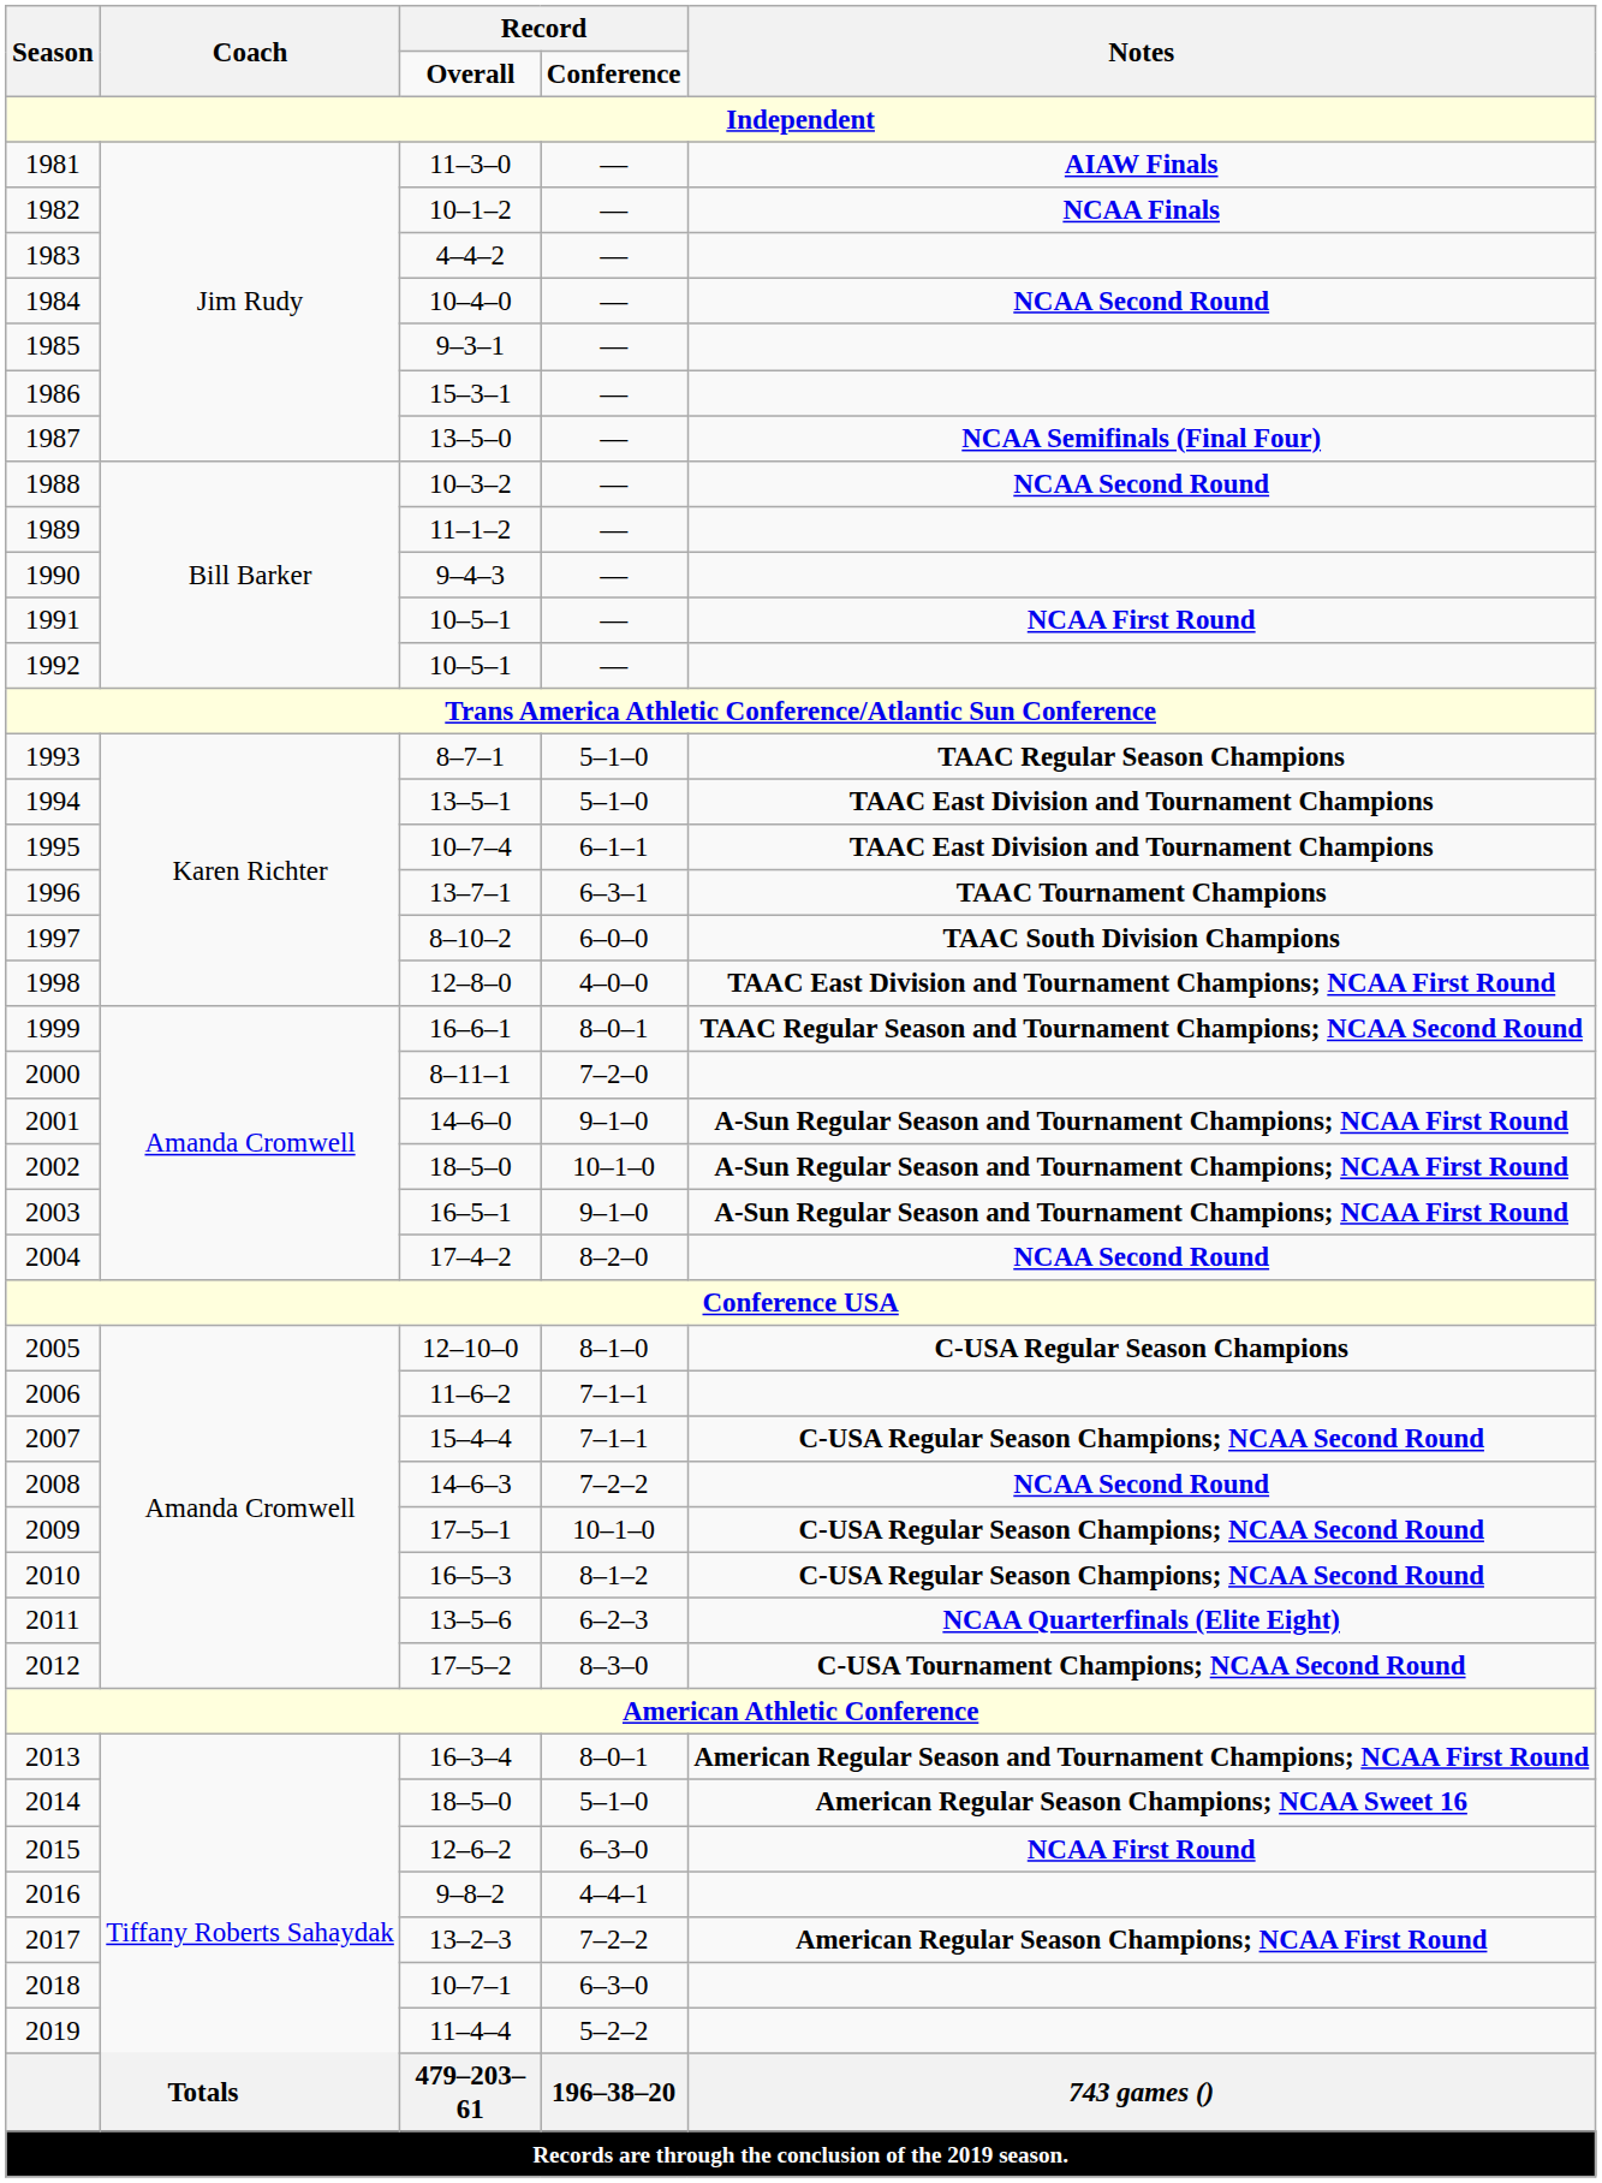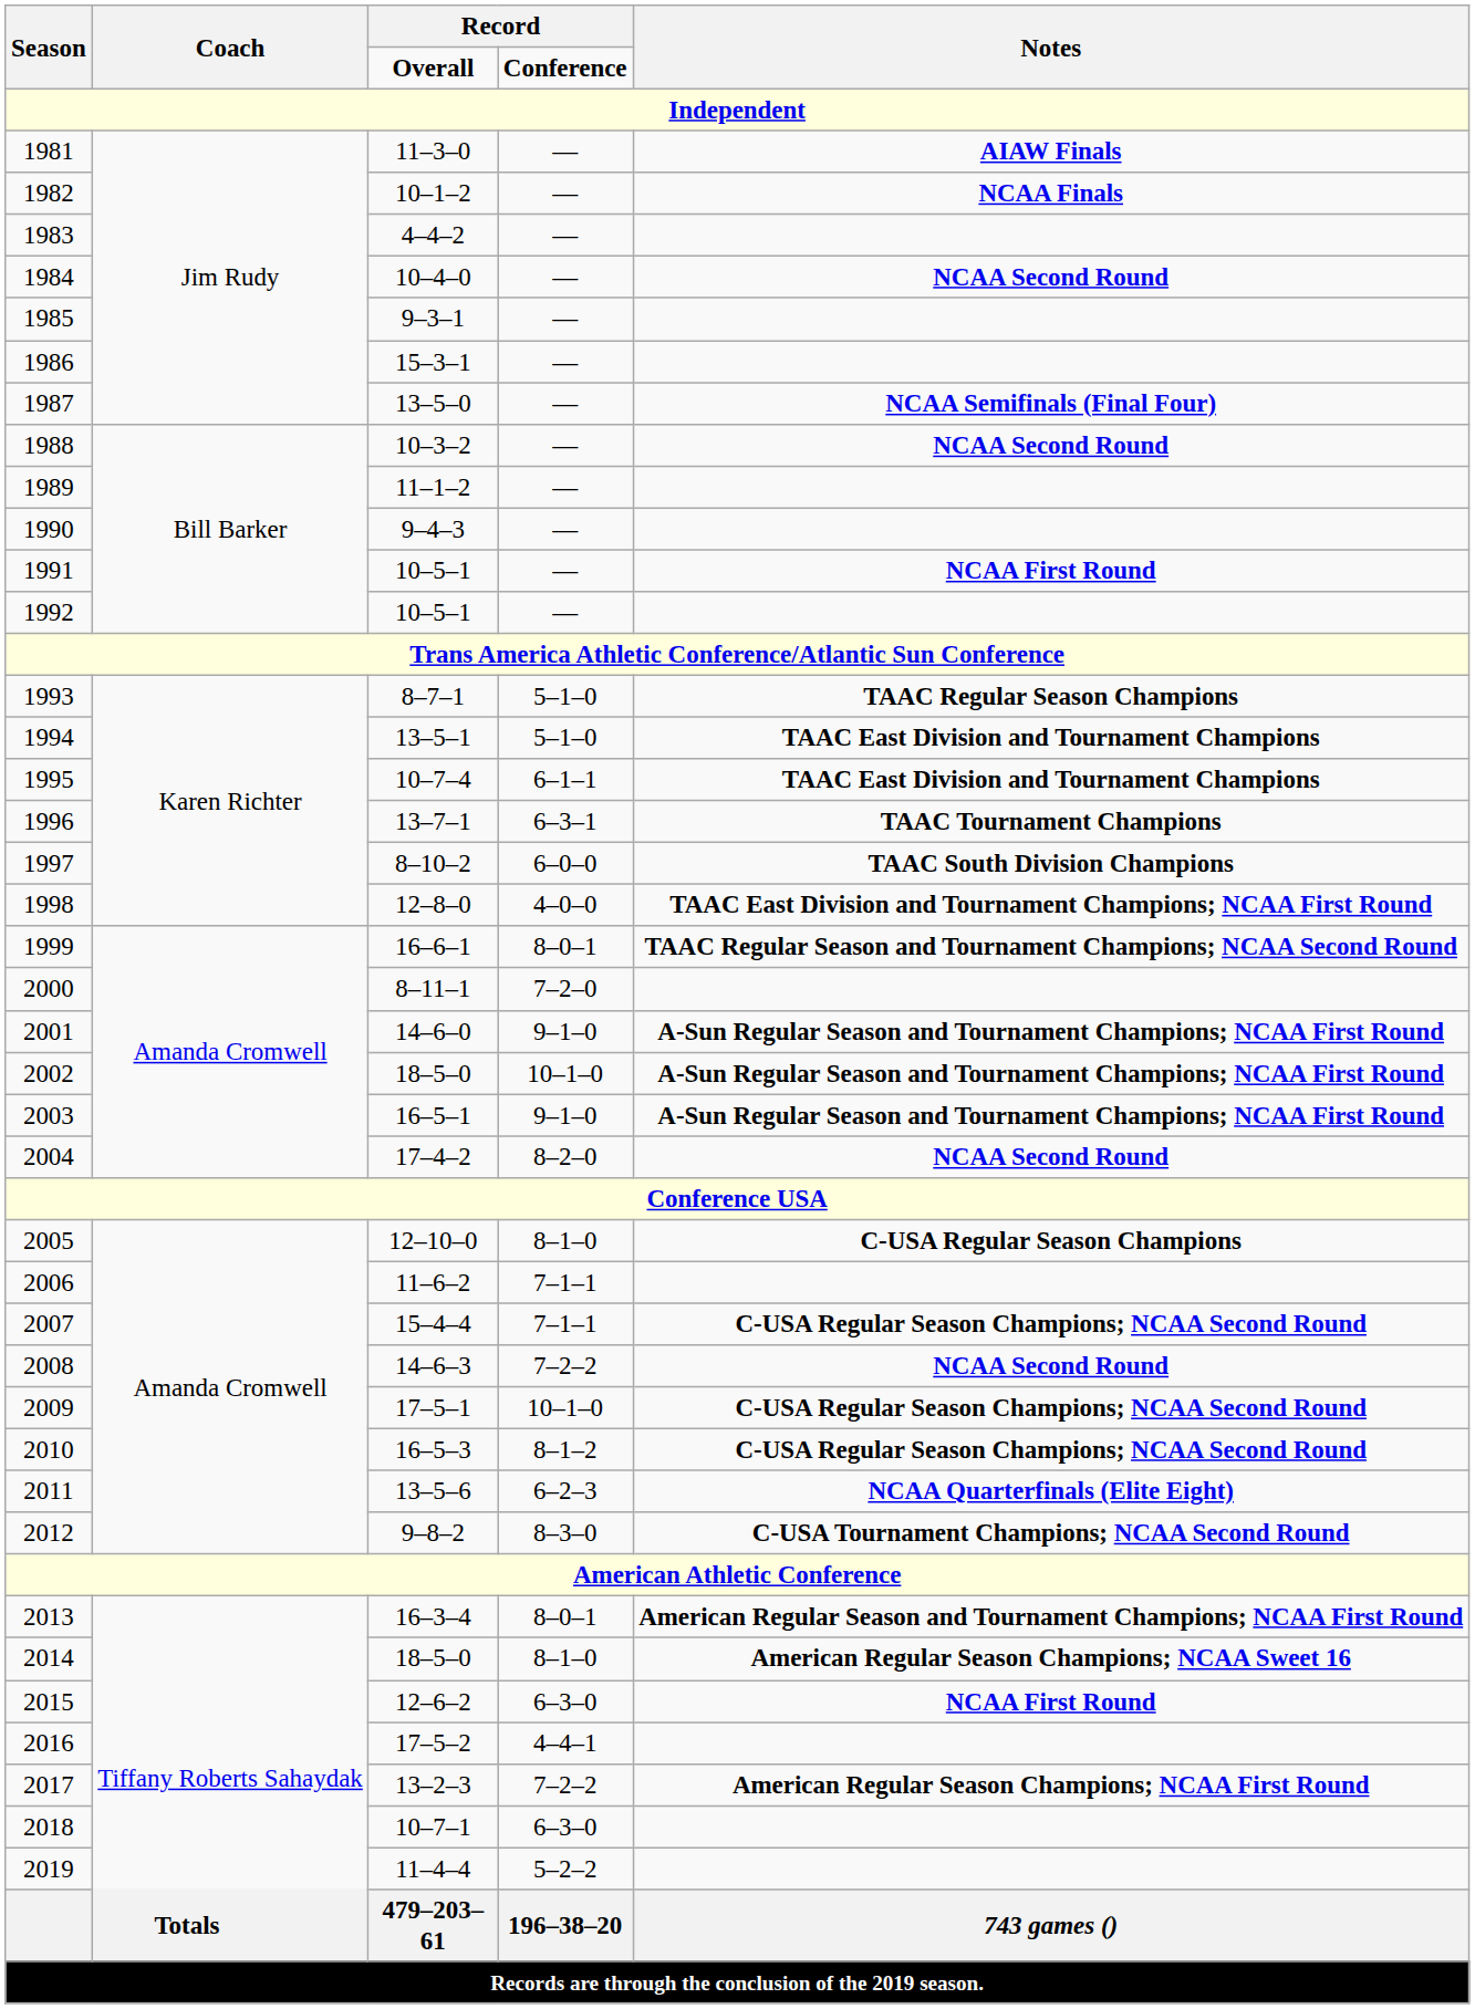2012 | column 3: 17–5–2 -> 9–8–2
2014 | column 4: 5–1–0 -> 8–1–0
2016 | column 3: 9–8–2 -> 17–5–2
